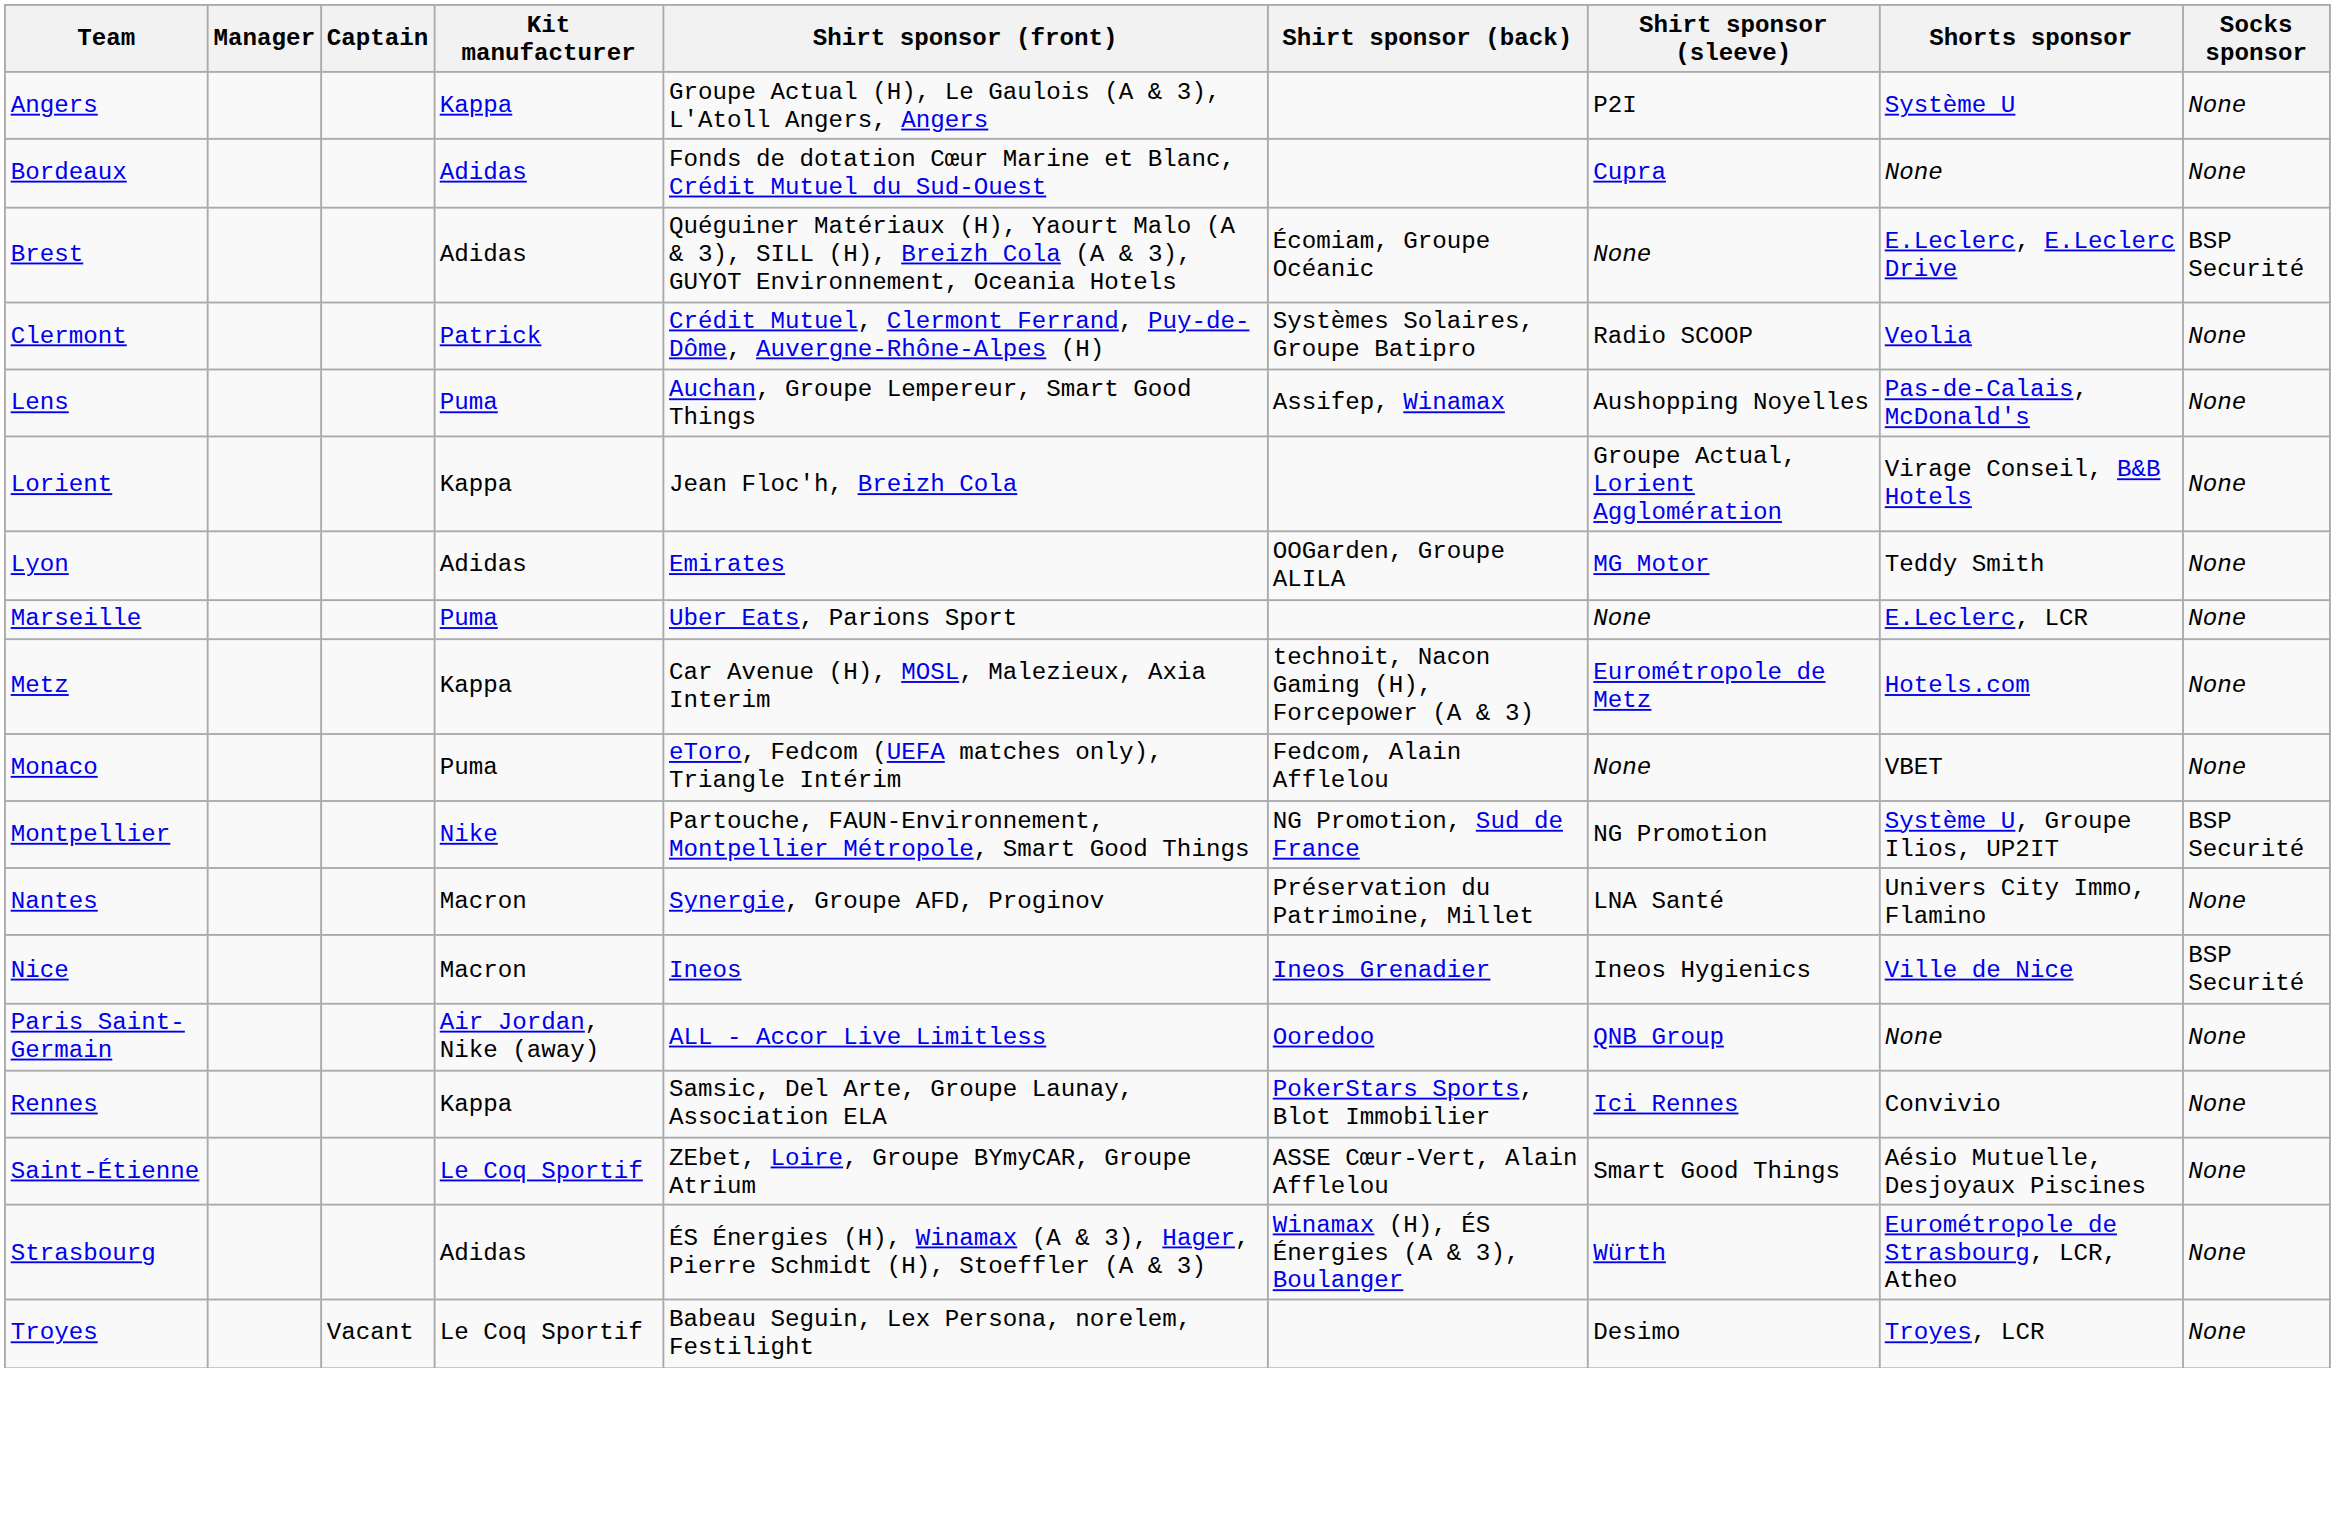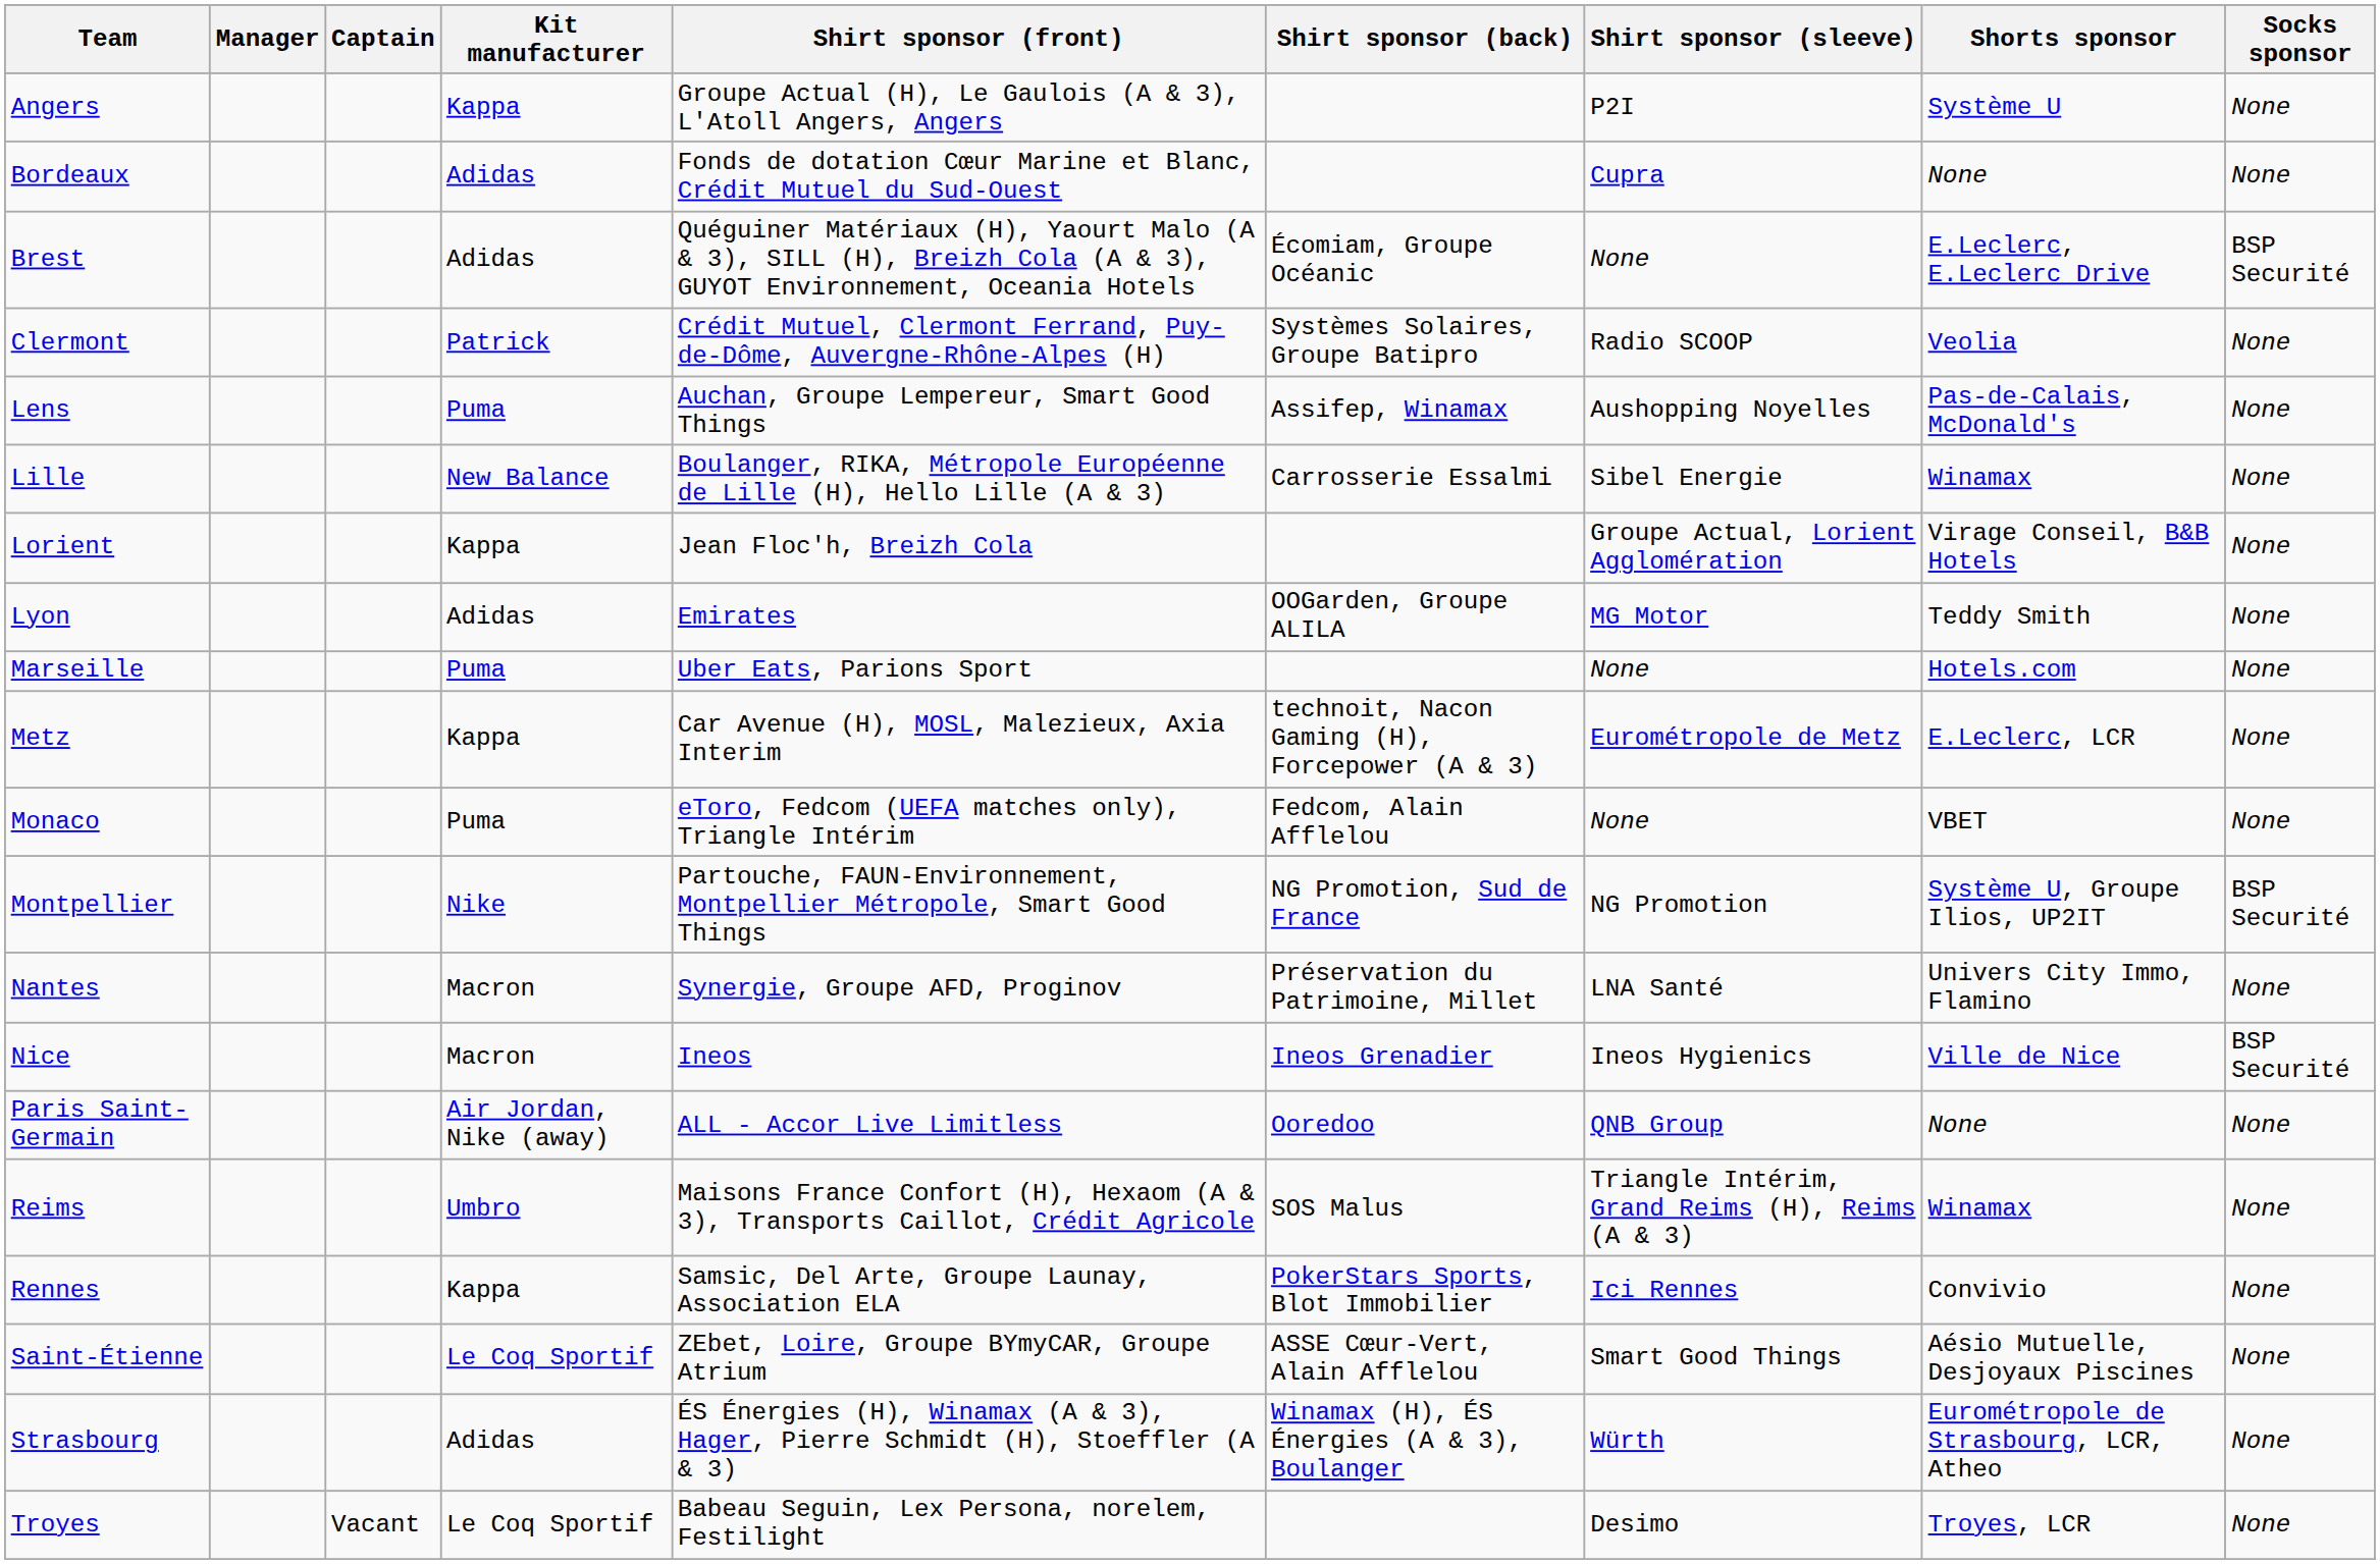+ row: Lille | New Balance | Boulanger, RIKA, Métropole Européenne de Lille (H), Hello Lille (A & 3) | Carrosserie Essalmi | Sibel Energie | Winamax | None
Marseille | Shorts sponsor: E.Leclerc, LCR -> Hotels.com
Metz | Shorts sponsor: Hotels.com -> E.Leclerc, LCR
+ row: Reims | Umbro | Maisons France Confort (H), Hexaom (A & 3), Transports Caillot, Crédit Agricole | SOS Malus | Triangle Intérim, Grand Reims (H), Reims (A & 3) | Winamax | None
